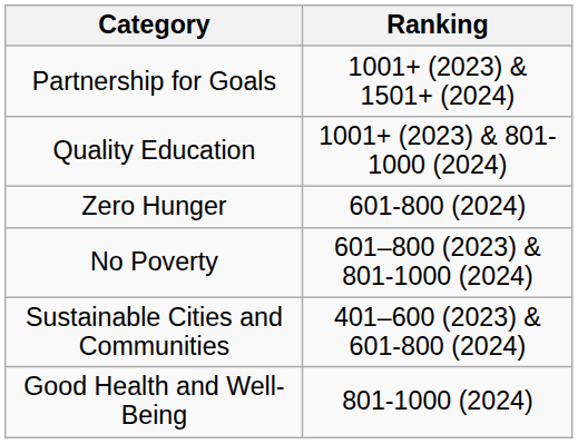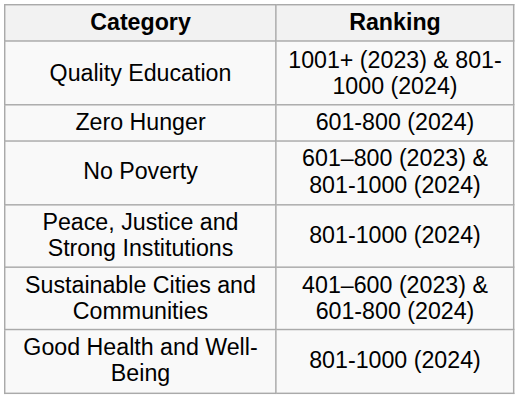- row: Partnership for Goals | 1001+ (2023) & 1501+ (2024)
+ row: Peace, Justice and Strong Institutions | 801-1000 (2024)
